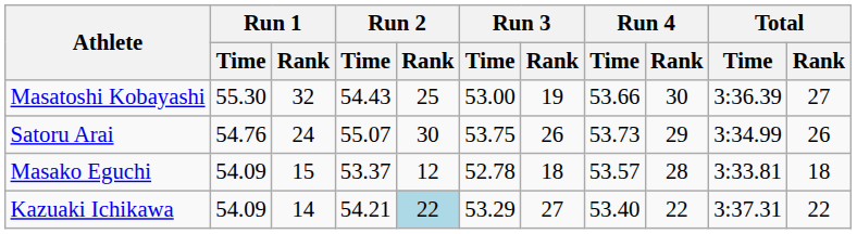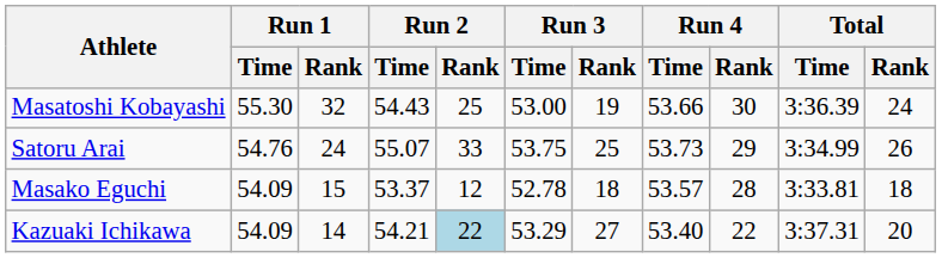Masatoshi Kobayashi | Total / Rank: 27 -> 24
Satoru Arai | Run 2 / Rank: 30 -> 33
Satoru Arai | Run 3 / Rank: 26 -> 25
Kazuaki Ichikawa | Total / Rank: 22 -> 20
